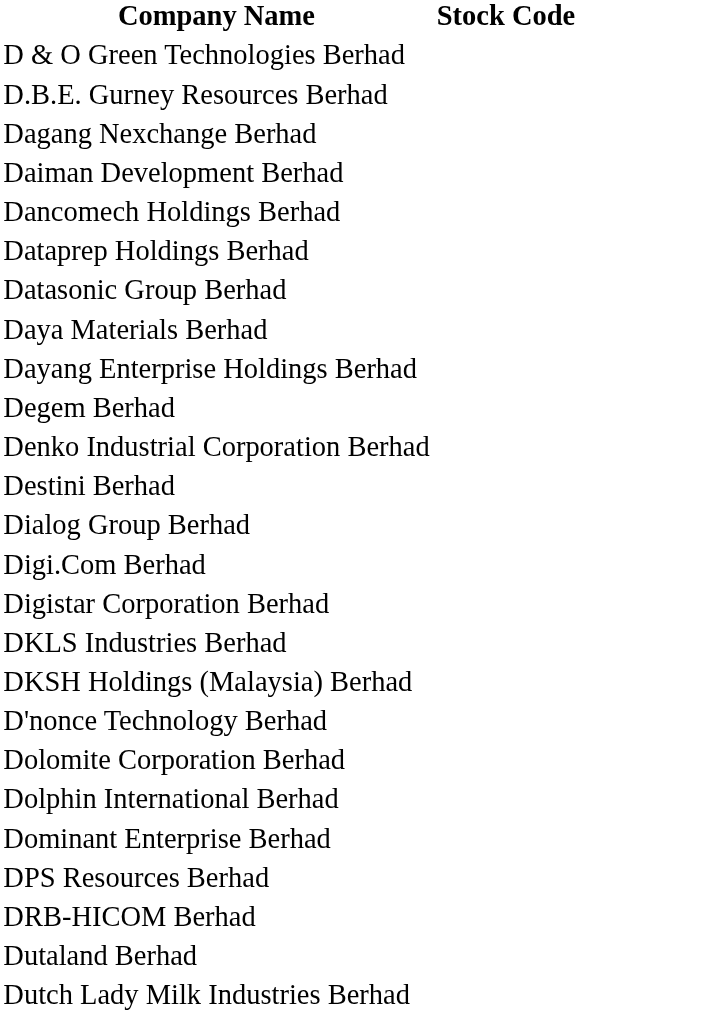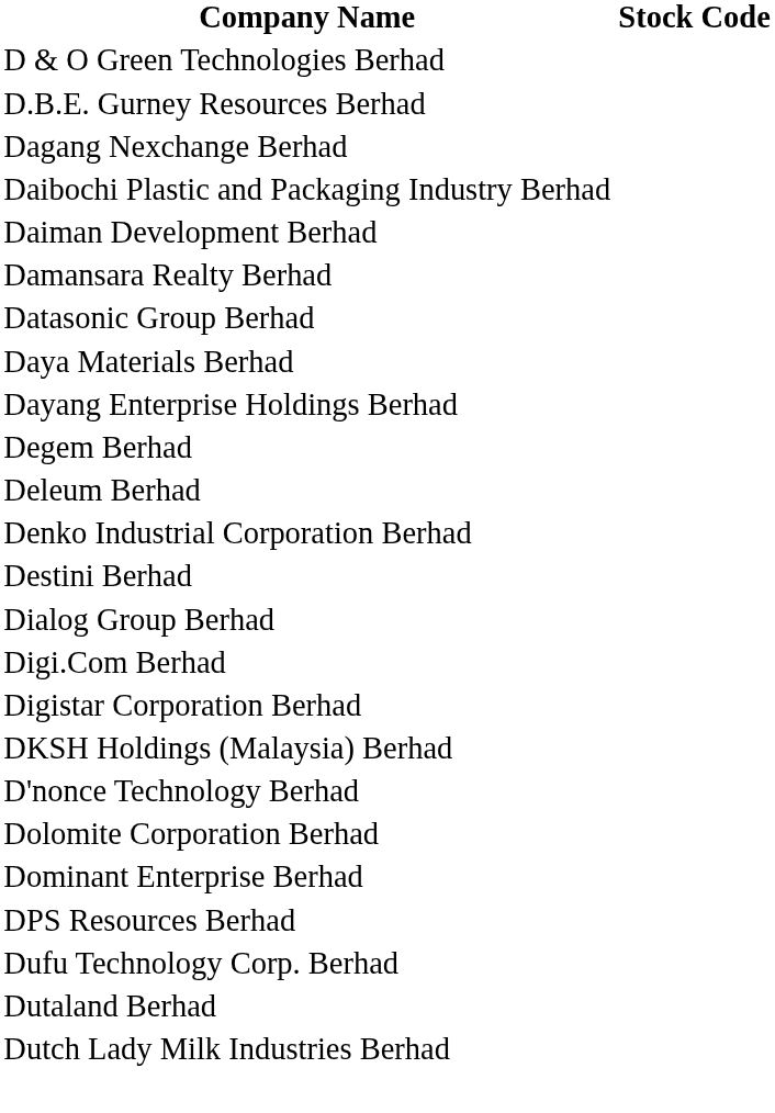+ row: Daibochi Plastic and Packaging Industry Berhad
+ row: Damansara Realty Berhad
- row: Dancomech Holdings Berhad
- row: Dataprep Holdings Berhad
+ row: Deleum Berhad
- row: DKLS Industries Berhad
- row: Dolphin International Berhad
- row: DRB-HICOM Berhad
+ row: Dufu Technology Corp. Berhad
